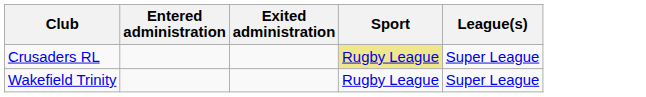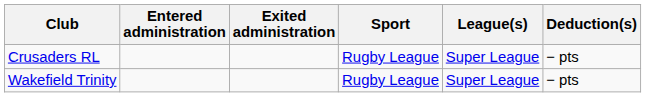+ column: Deduction(s) | − pts | − pts
Crusaders RL | Sport: khaki background -> no background
